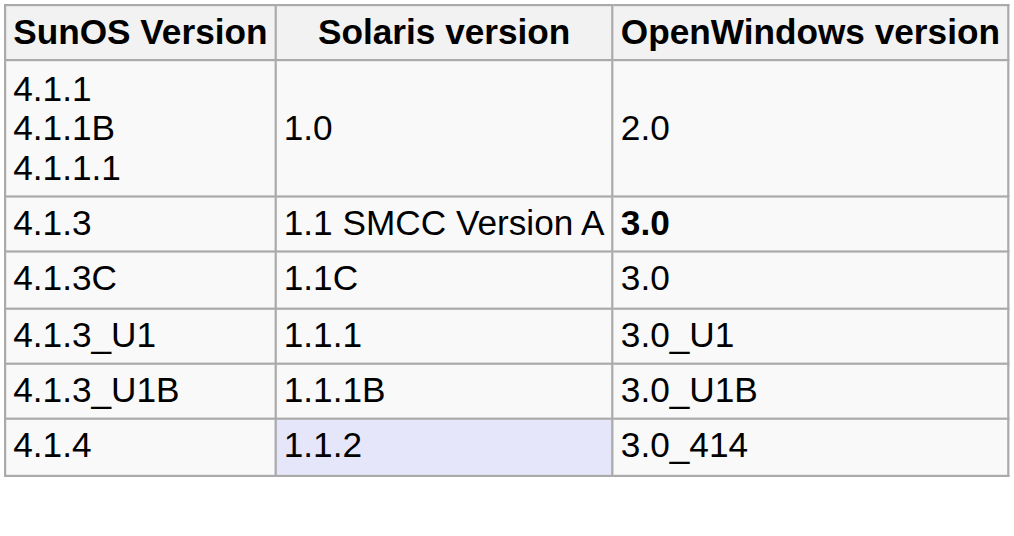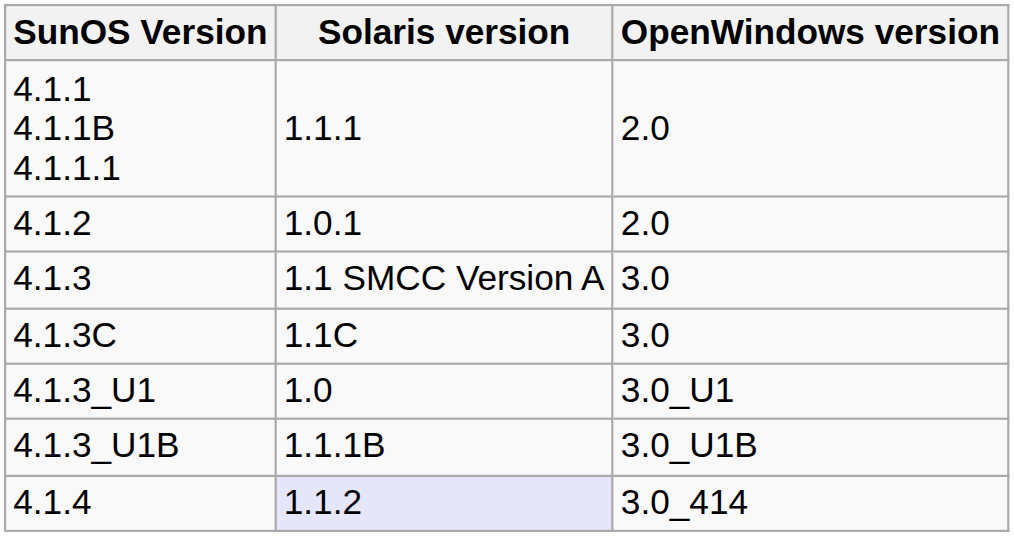4.1.1 4.1.1B 4.1.1.1 | Solaris version: 1.0 -> 1.1.1
+ row: 4.1.2 | 1.0.1 | 2.0
4.1.3 | OpenWindows version: bold -> normal
4.1.3_U1 | Solaris version: 1.1.1 -> 1.0
